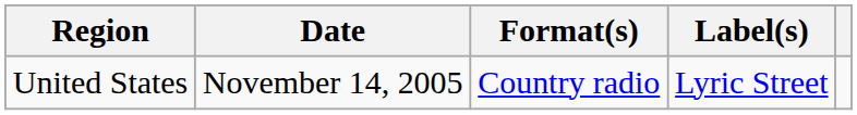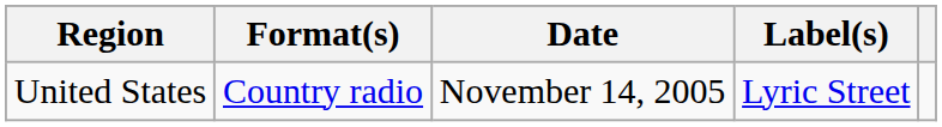columns swapped: Date <-> Format(s)
